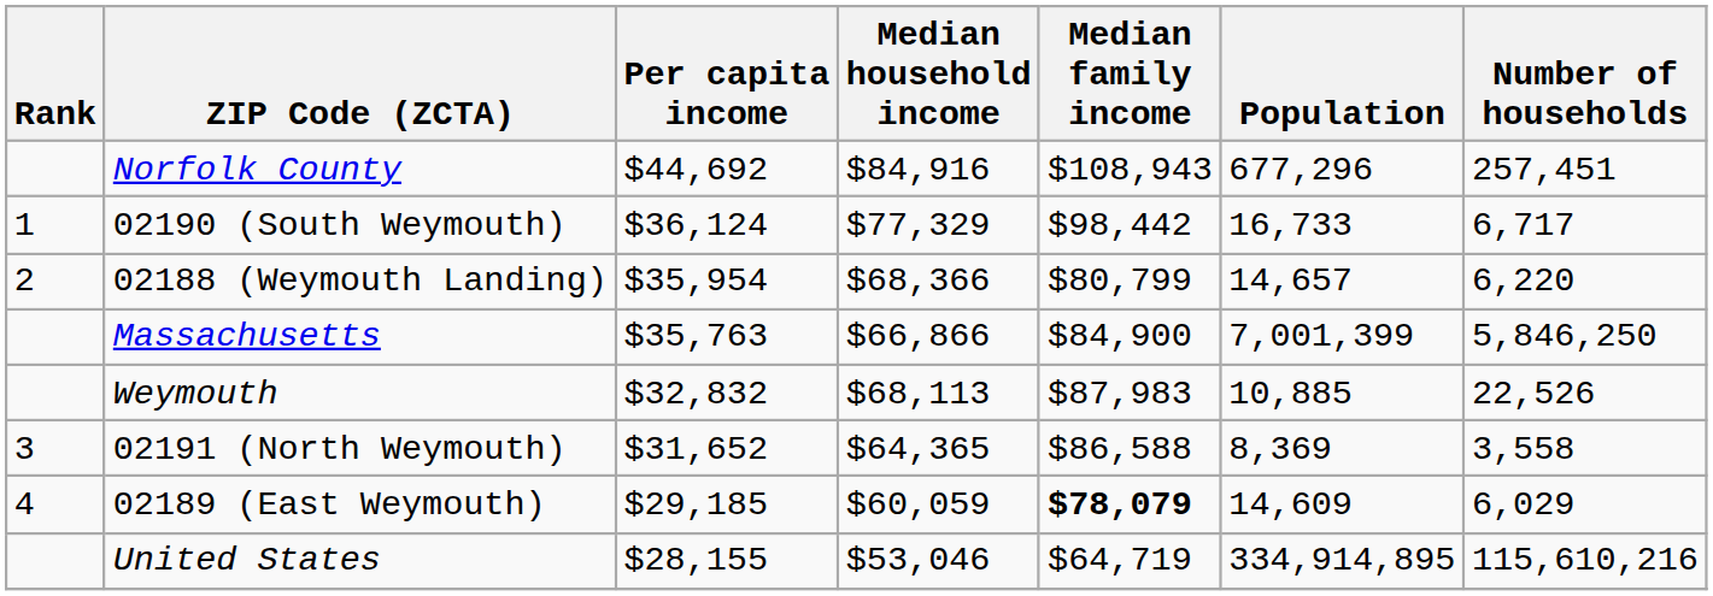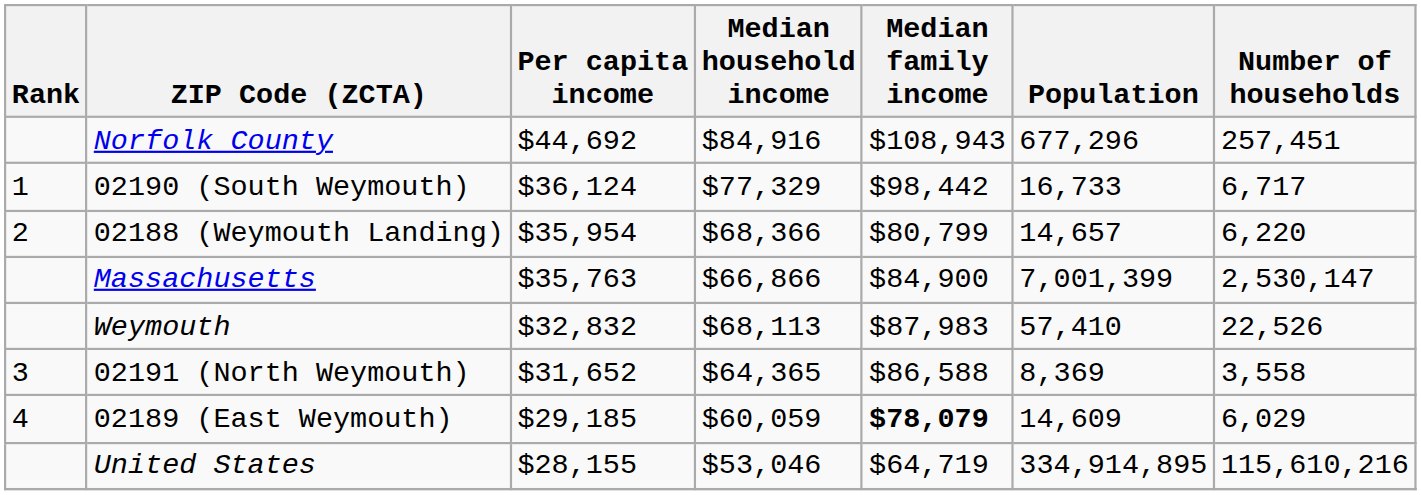Massachusetts | Number of households: 5,846,250 -> 2,530,147
Weymouth | Population: 10,885 -> 57,410
